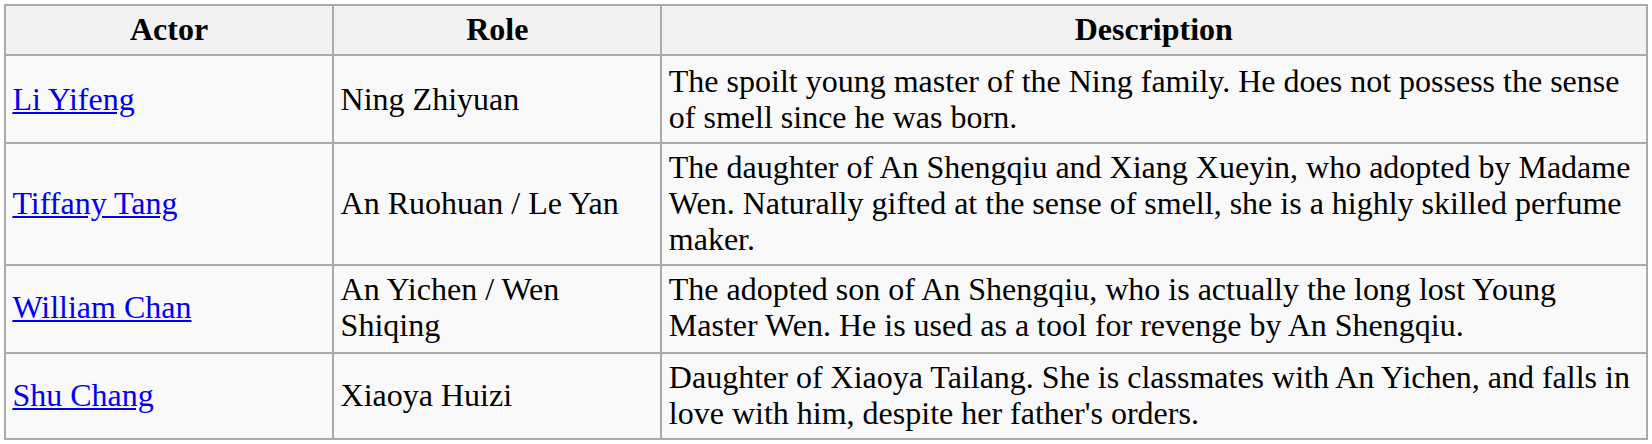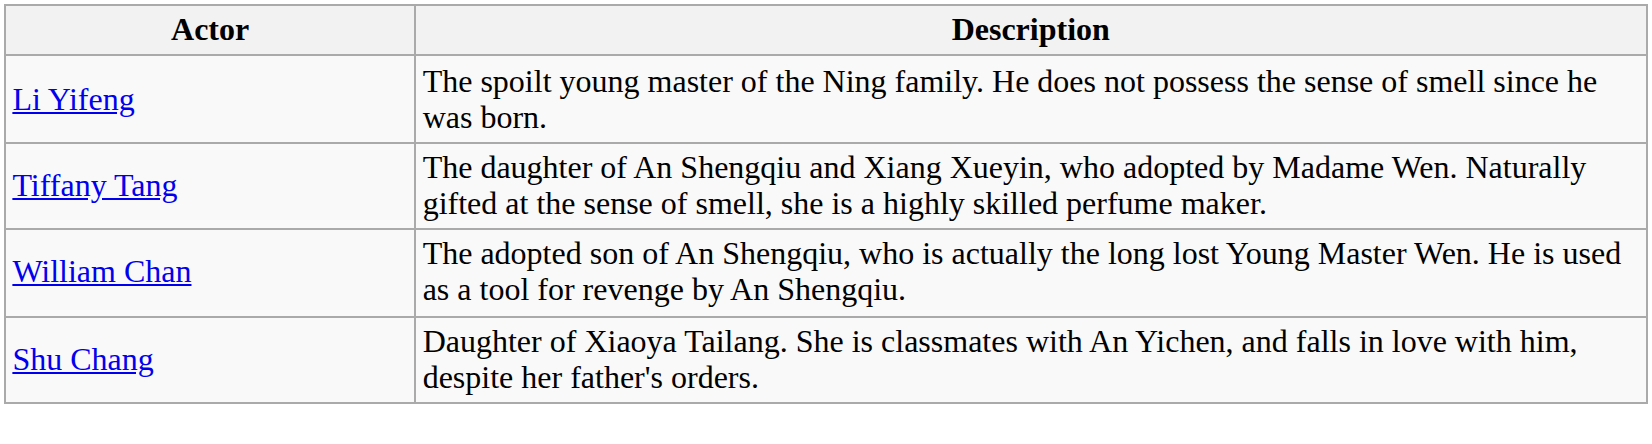- column: Role | Ning Zhiyuan | An Ruohuan / Le Yan | An Yichen / Wen Shiqing | Xiaoya Huizi
